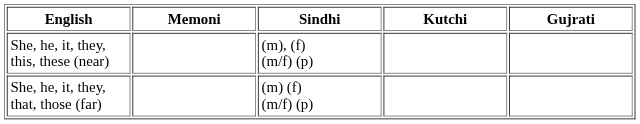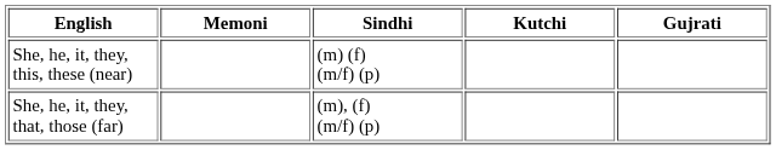She, he, it, they, this, these (near) | Sindhi: (m), (f) (m/f) (p) -> (m) (f) (m/f) (p)
She, he, it, they, that, those (far) | Sindhi: (m) (f) (m/f) (p) -> (m), (f) (m/f) (p)
